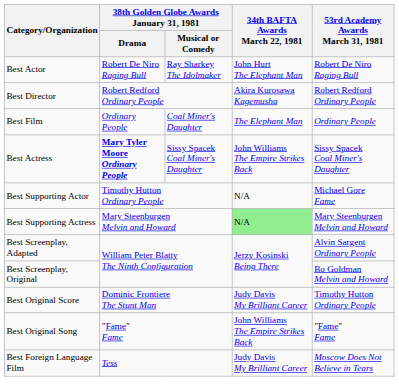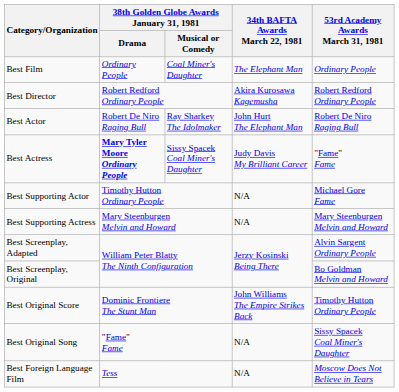rows swapped: Best Film <-> Best Actor
Best Actress | 34th BAFTA Awards March 22, 1981: John Williams The Empire Strikes Back -> Judy Davis My Brilliant Career
Best Actress | 53rd Academy Awards March 31, 1981: Sissy Spacek Coal Miner's Daughter -> "Fame" Fame
Best Supporting Actress | 34th BAFTA Awards March 22, 1981: lightgreen background -> no background
Best Original Score | 34th BAFTA Awards March 22, 1981: Judy Davis My Brilliant Career -> John Williams The Empire Strikes Back
Best Original Song | 34th BAFTA Awards March 22, 1981: John Williams The Empire Strikes Back -> N/A
Best Original Song | 53rd Academy Awards March 31, 1981: "Fame" Fame -> Sissy Spacek Coal Miner's Daughter
Best Foreign Language Film | 34th BAFTA Awards March 22, 1981: Judy Davis My Brilliant Career -> N/A
